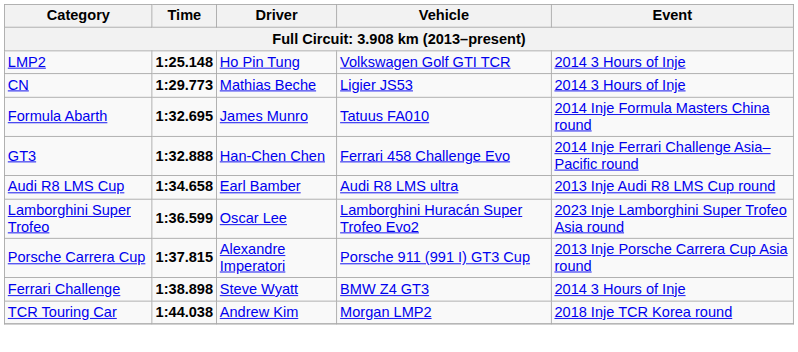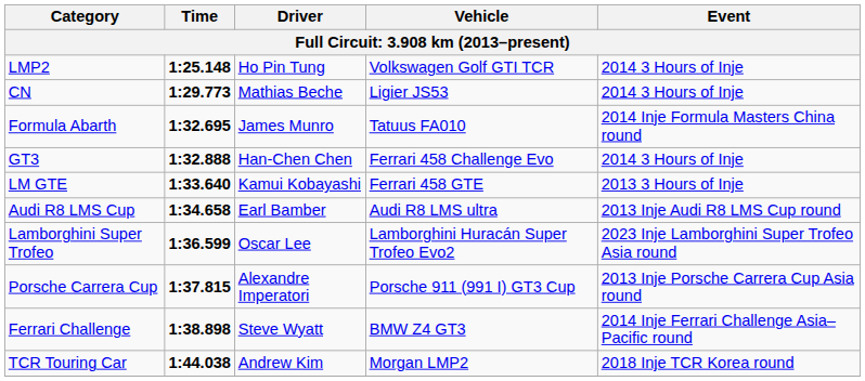GT3 | Event: 2014 Inje Ferrari Challenge Asia–Pacific round -> 2014 3 Hours of Inje
+ row: LM GTE | 1:33.640 | Kamui Kobayashi | Ferrari 458 GTE | 2013 3 Hours of Inje
Ferrari Challenge | Event: 2014 3 Hours of Inje -> 2014 Inje Ferrari Challenge Asia–Pacific round
